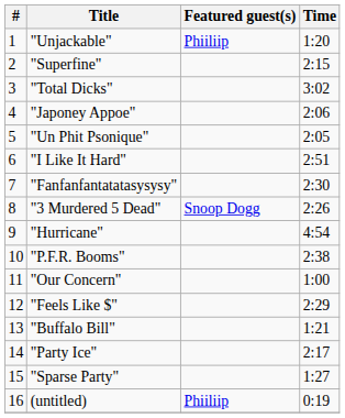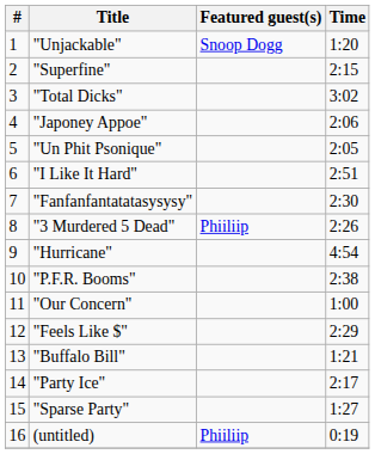"Unjackable" | Featured guest(s): Phiiliip -> Snoop Dogg
"3 Murdered 5 Dead" | Featured guest(s): Snoop Dogg -> Phiiliip
